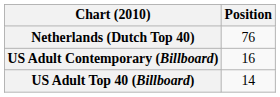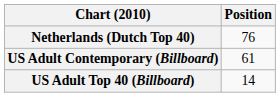US Adult Contemporary (Billboard) | Position: 16 -> 61
